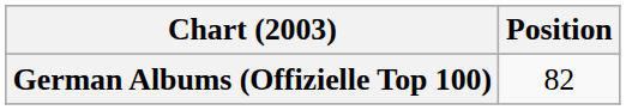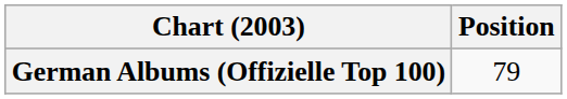German Albums (Offizielle Top 100) | Position: 82 -> 79
